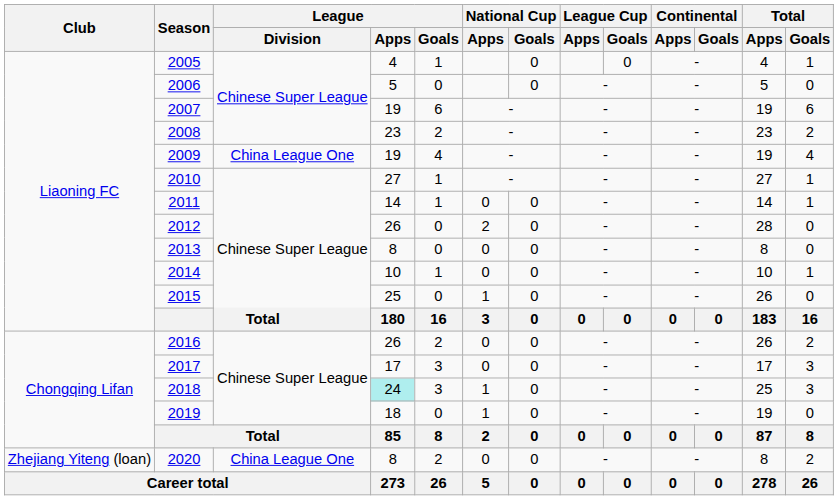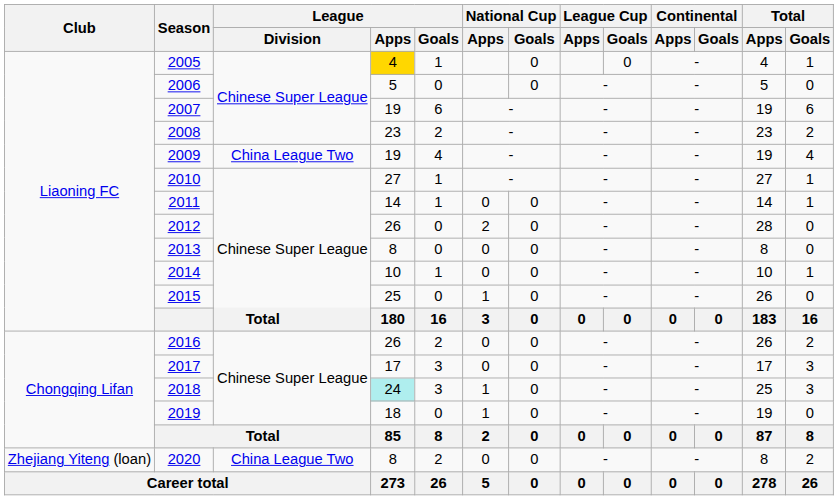2005 | League / Apps: no background -> gold background
2009 | League / Division: China League One -> China League Two
2020 | League / Division: China League One -> China League Two
